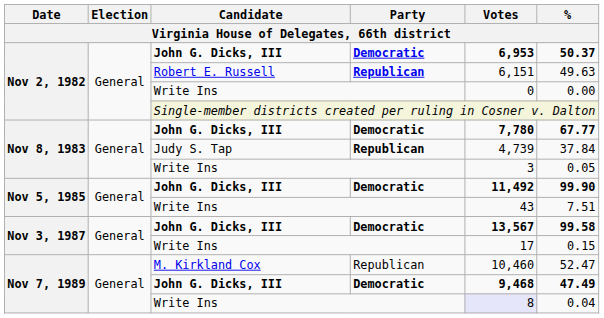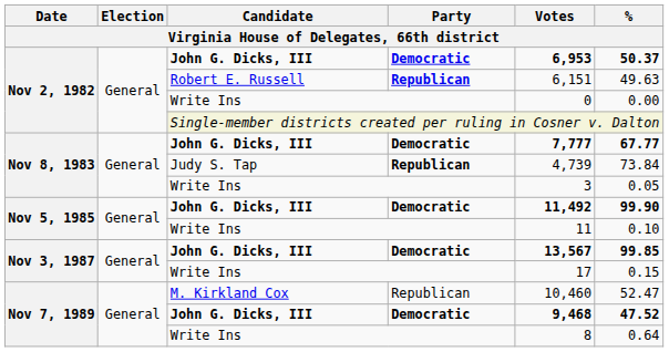Nov 8, 1983 / John G. Dicks, III | Votes: 7,780 -> 7,777
Judy S. Tap | %: 37.84 -> 73.84
Nov 5, 1985 / Write Ins | Votes: 43 -> 11
Nov 5, 1985 / Write Ins | %: 7.51 -> 0.10
Nov 3, 1987 / John G. Dicks, III | %: 99.58 -> 99.85
Nov 7, 1989 / John G. Dicks, III | %: 47.49 -> 47.52
Nov 7, 1989 / Write Ins | Votes: lavender background -> no background
Nov 7, 1989 / Write Ins | %: 0.04 -> 0.64
